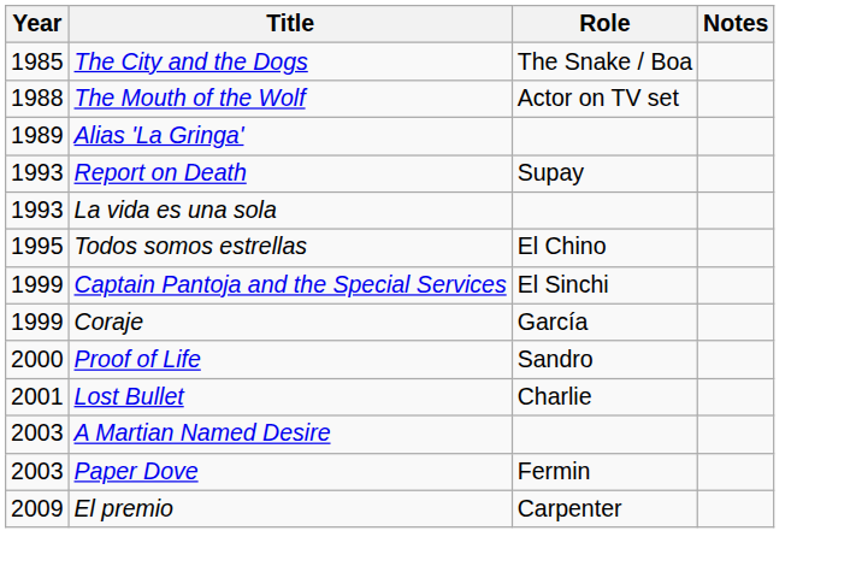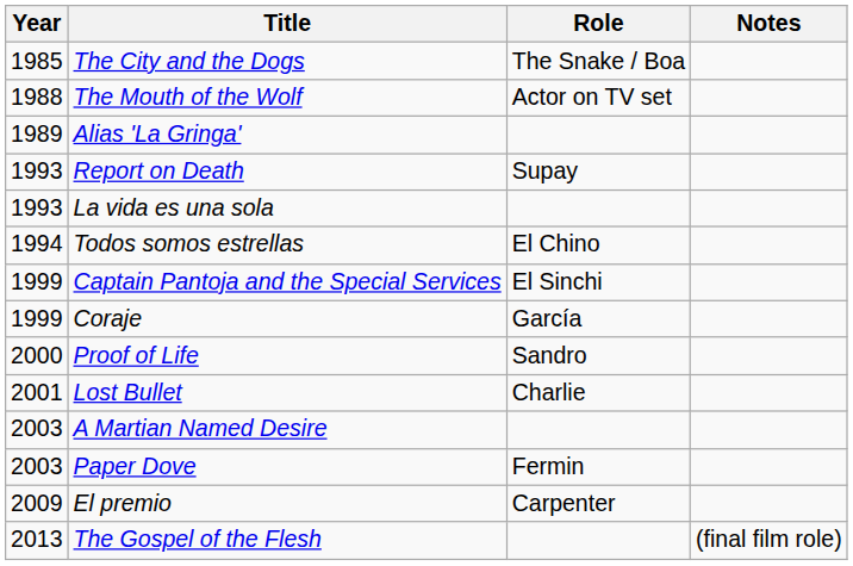Todos somos estrellas | Year: 1995 -> 1994
+ row: 2013 | The Gospel of the Flesh | (final film role)
